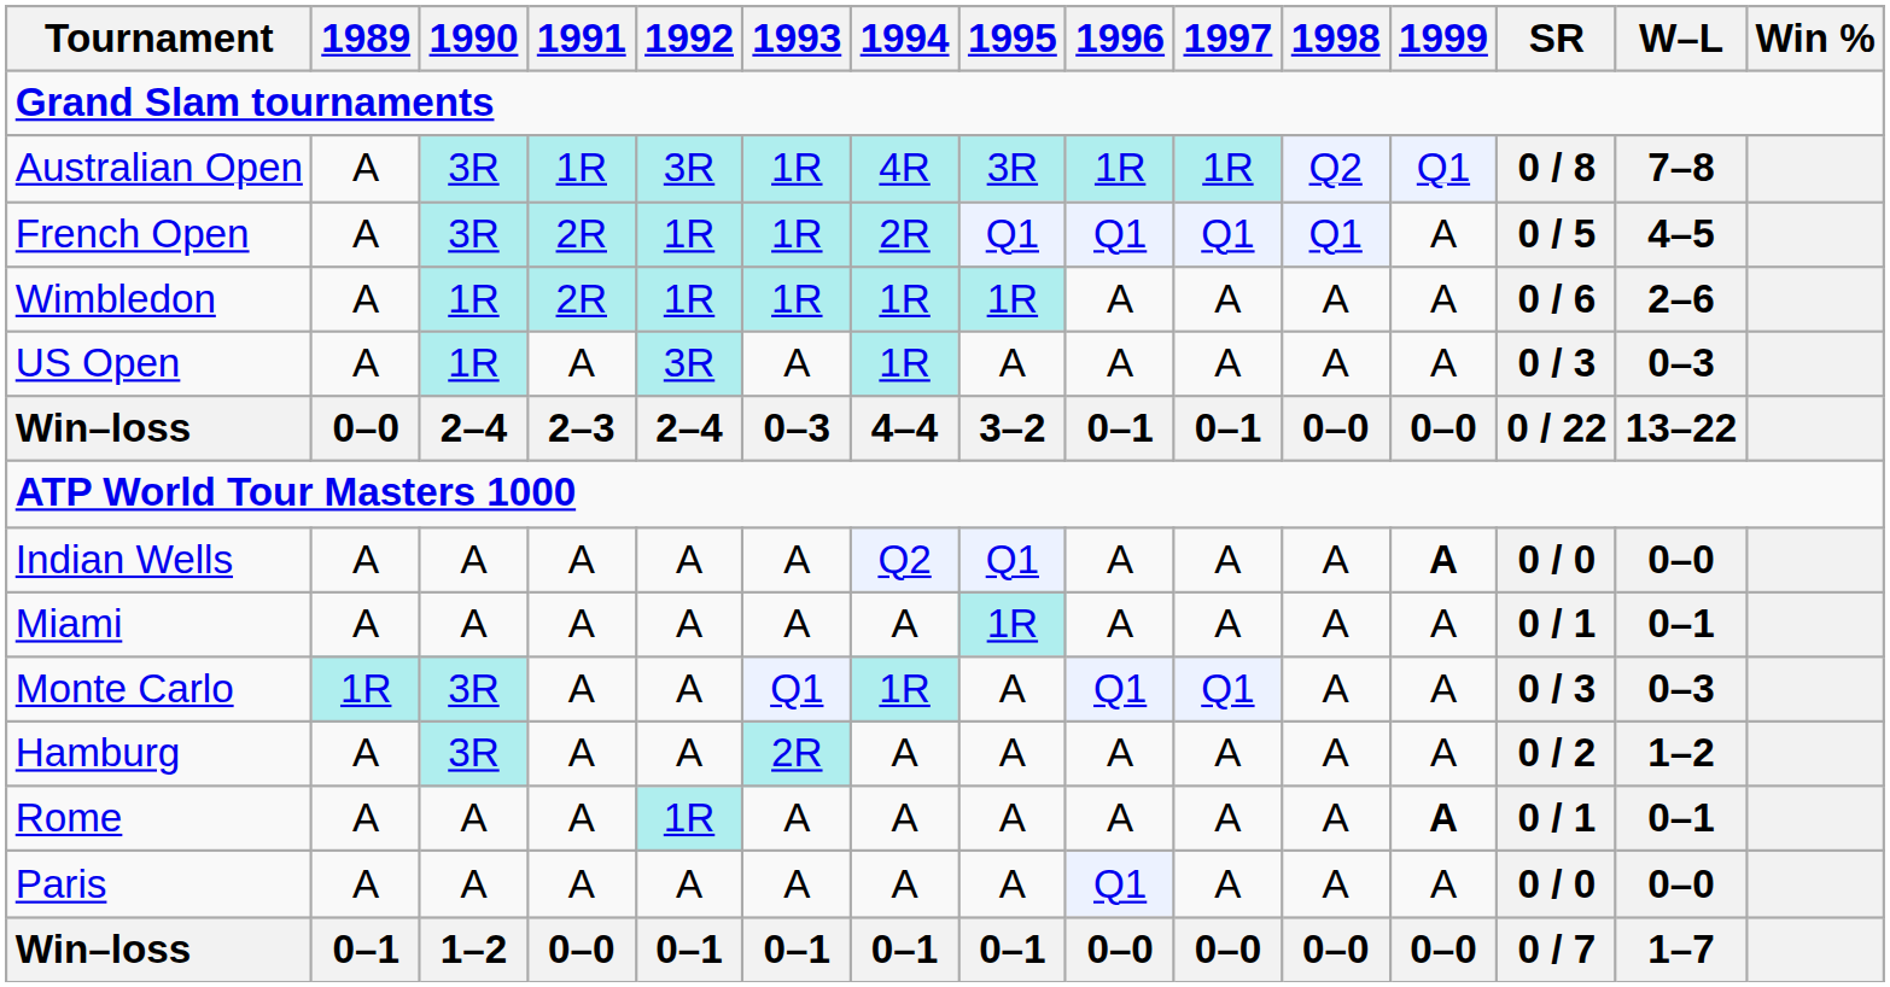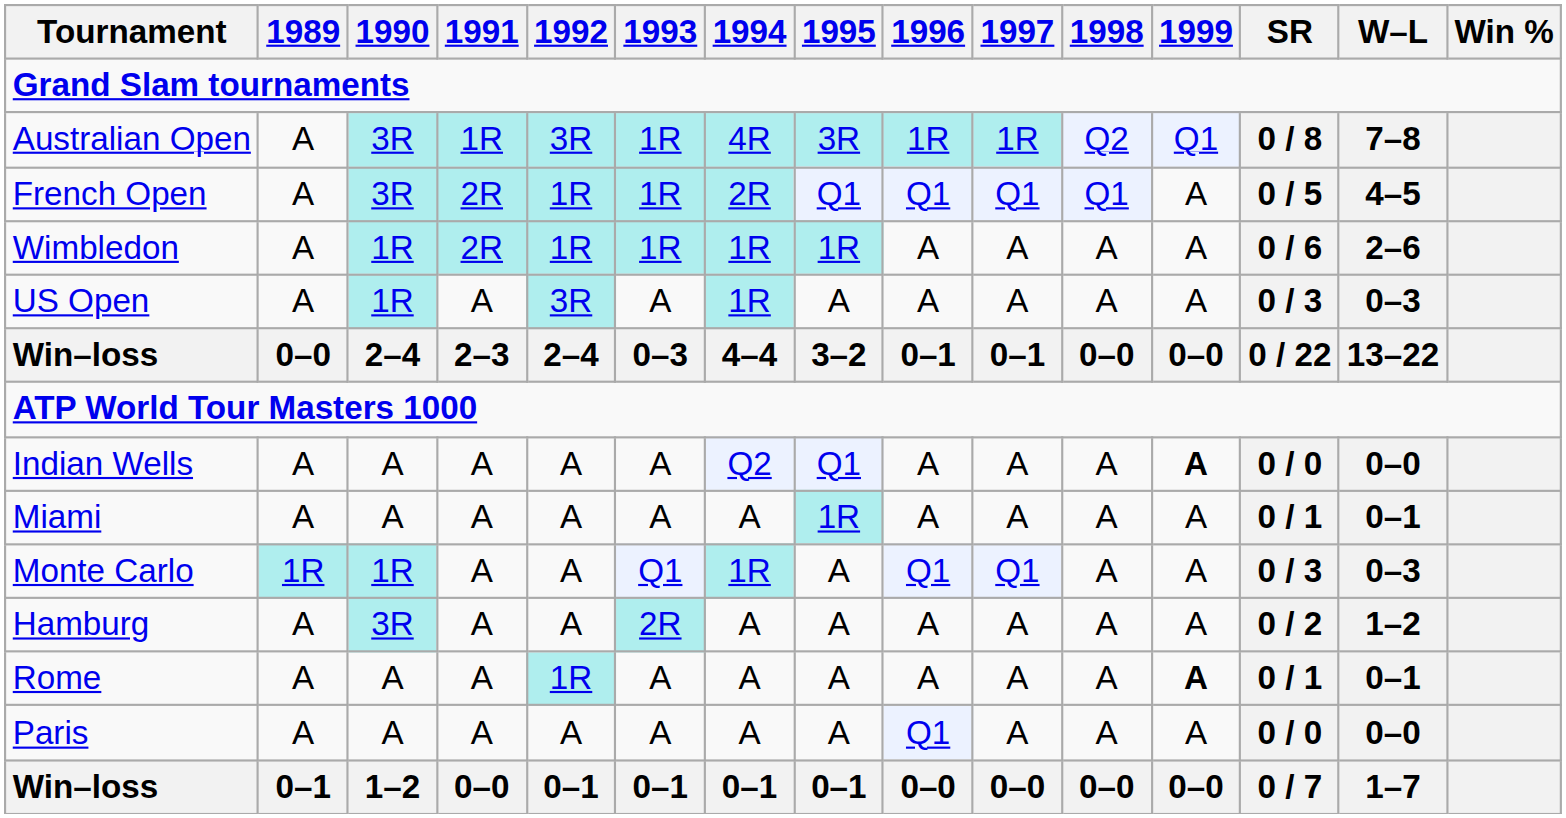Monte Carlo | 1990: 3R -> 1R
